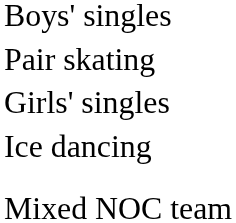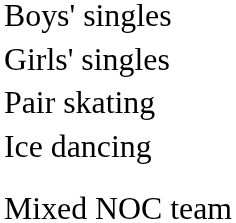rows swapped: Girls' singles <-> Pair skating
